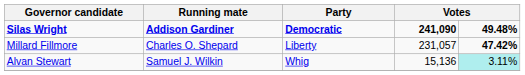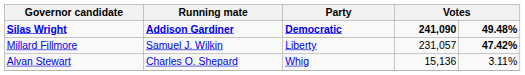Millard Fillmore | Running mate: Charles O. Shepard -> Samuel J. Wilkin
Alvan Stewart | Running mate: Samuel J. Wilkin -> Charles O. Shepard
Alvan Stewart | column 5: paleturquoise background -> no background
